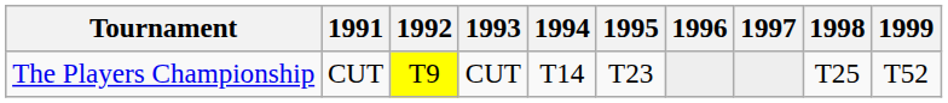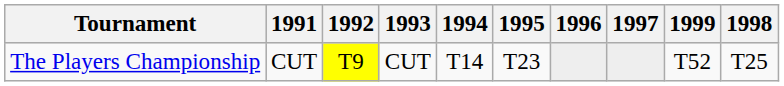columns swapped: 1998 <-> 1999
